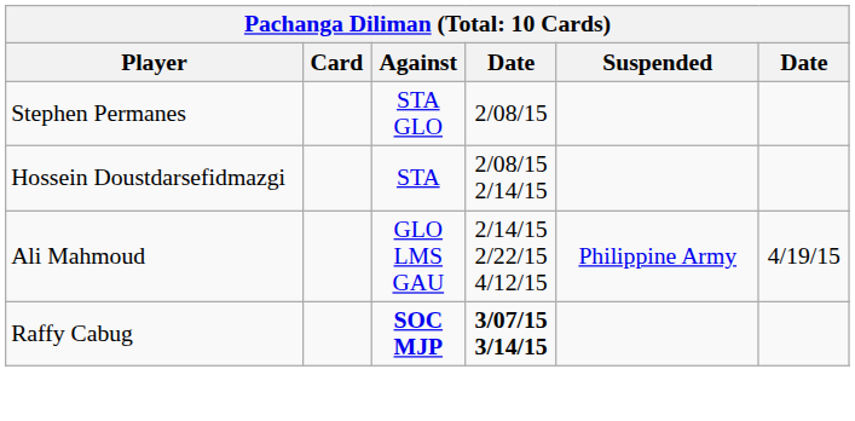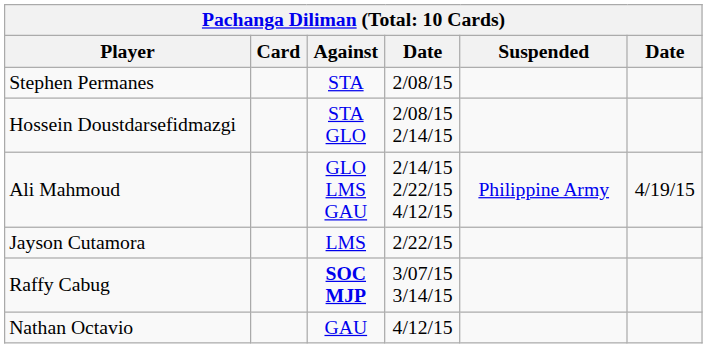Stephen Permanes | Against: STA GLO -> STA
Hossein Doustdarsefidmazgi | Against: STA -> STA GLO
+ row: Jayson Cutamora | LMS | 2/22/15
Raffy Cabug | column 4: bold -> normal
+ row: Nathan Octavio | GAU | 4/12/15
